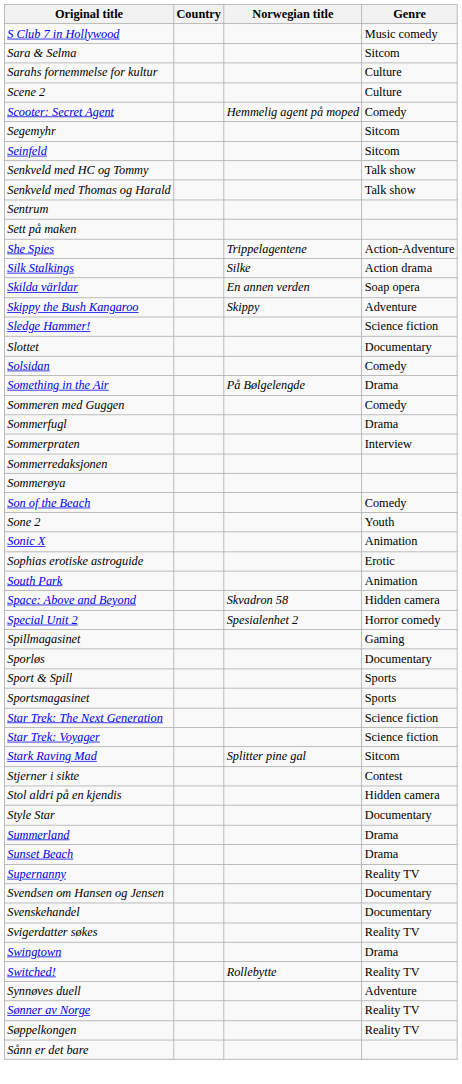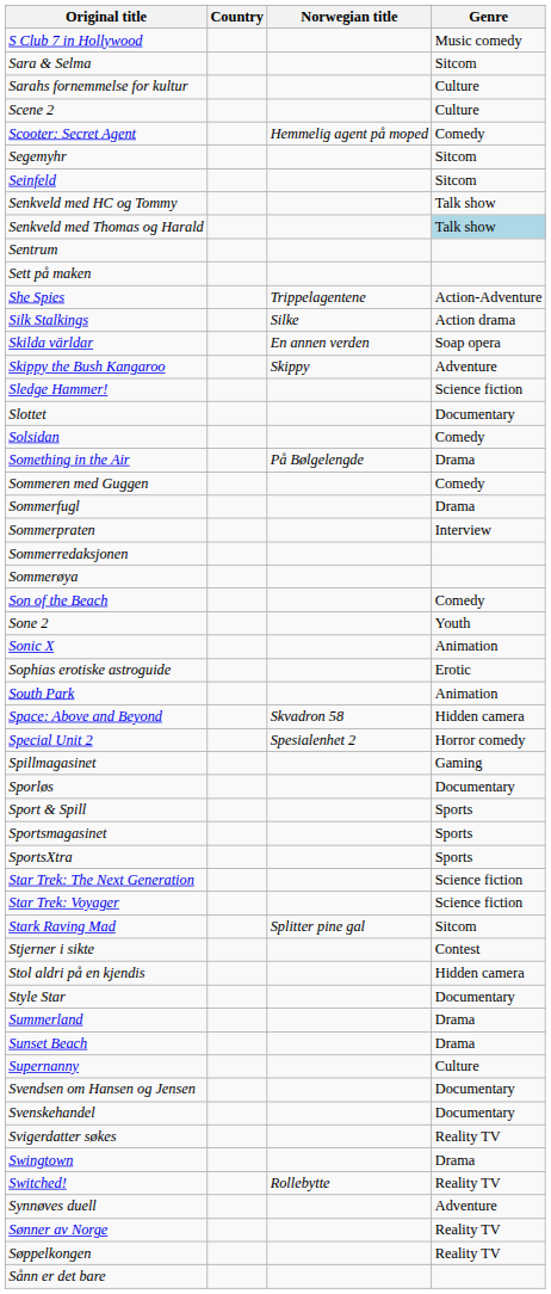Senkveld med Thomas og Harald | Genre: no background -> lightblue background
+ row: SportsXtra | Sports
Supernanny | Genre: Reality TV -> Culture
